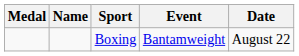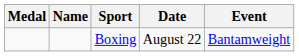columns swapped: Event <-> Date
